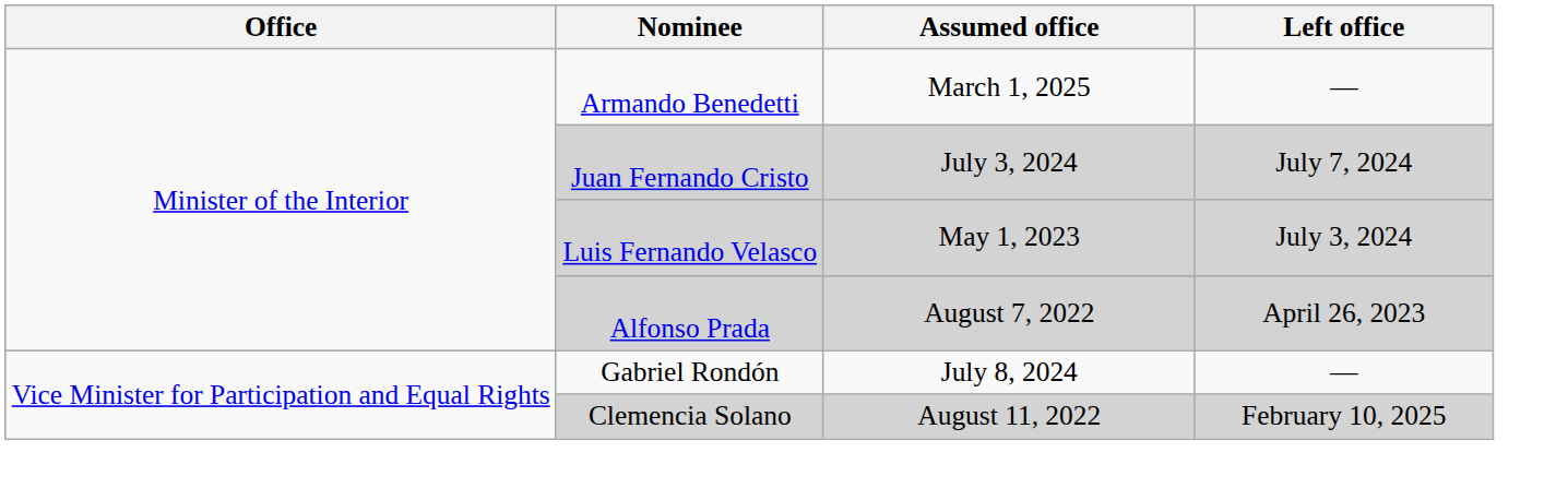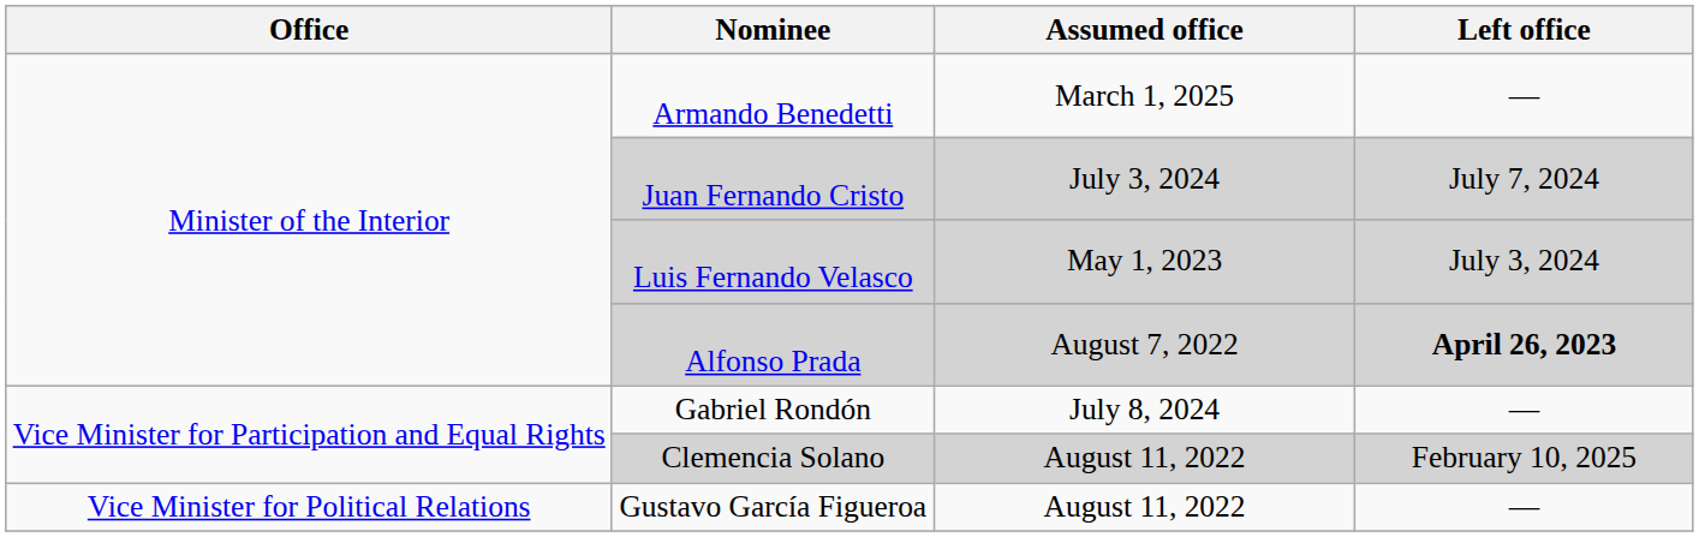Alfonso Prada | Left office: normal -> bold
+ row: Vice Minister for Political Relations | Gustavo García Figueroa | August 11, 2022 | —
